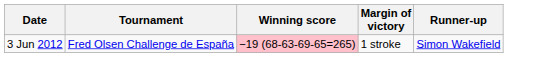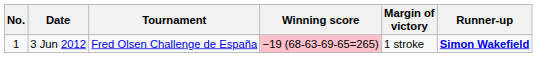+ column: No. | 1
3 Jun 2012 | Runner-up: normal -> bold
